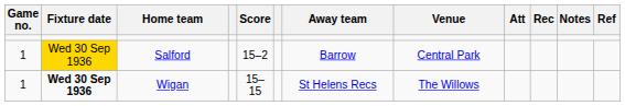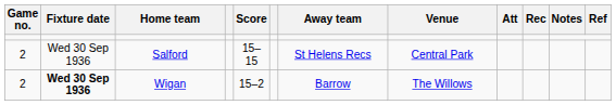Salford | Game no.: 1 -> 2
Salford | Fixture date: gold background -> no background
Salford | Score: 15–2 -> 15–15
Salford | Away team: Barrow -> St Helens Recs
Wigan | Game no.: 1 -> 2
Wigan | Score: 15–15 -> 15–2
Wigan | Away team: St Helens Recs -> Barrow
